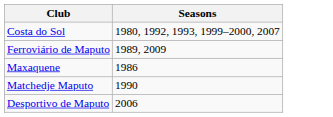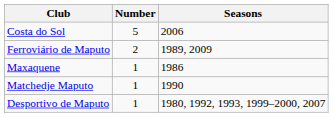+ column: Number | 5 | 2 | 1 | 1 | 1
Costa do Sol | Seasons: 1980, 1992, 1993, 1999–2000, 2007 -> 2006
Desportivo de Maputo | Seasons: 2006 -> 1980, 1992, 1993, 1999–2000, 2007
